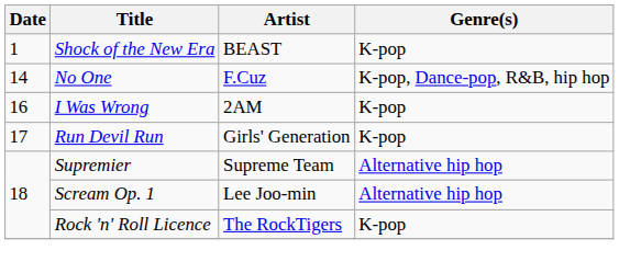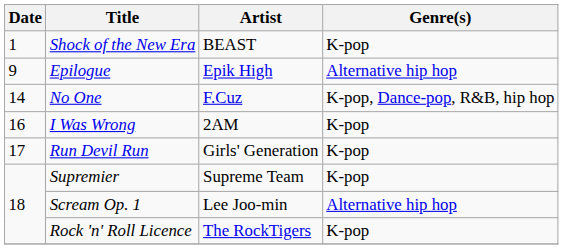+ row: 9 | Epilogue | Epik High | Alternative hip hop
Supremier | Genre(s): Alternative hip hop -> K-pop
